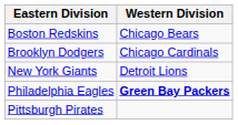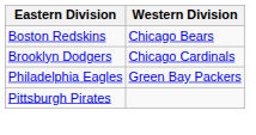- row: New York Giants | Detroit Lions
Philadelphia Eagles | Western Division: bold -> normal
